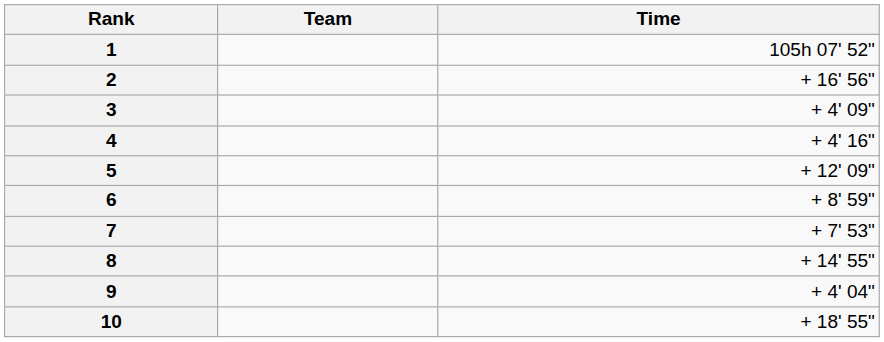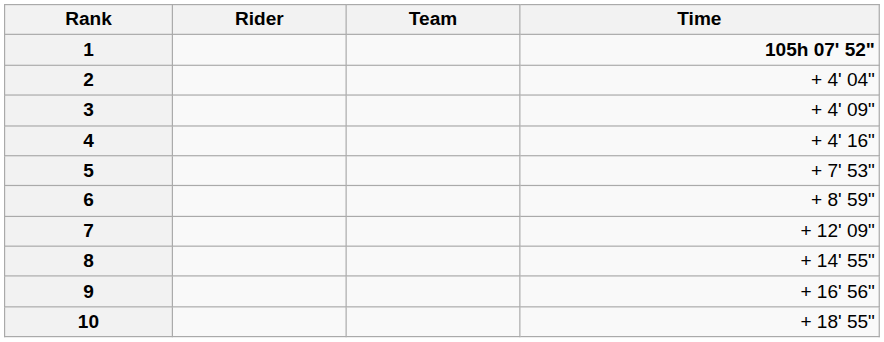+ column: Rider
1 | Time: normal -> bold
2 | Time: + 16' 56" -> + 4' 04"
5 | Time: + 12' 09" -> + 7' 53"
7 | Time: + 7' 53" -> + 12' 09"
9 | Time: + 4' 04" -> + 16' 56"
